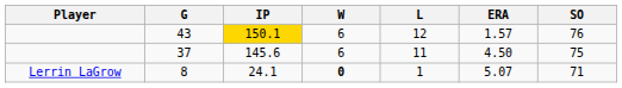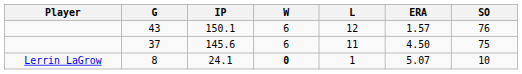43 | IP: gold background -> no background
8 | SO: 71 -> 10
